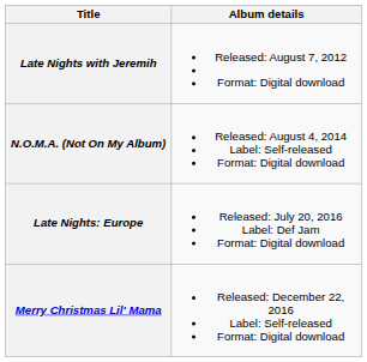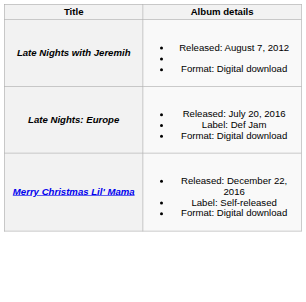- row: N.O.M.A. (Not On My Album) | Released: August 4, 2014 Label: Self-released Format: Digital download
